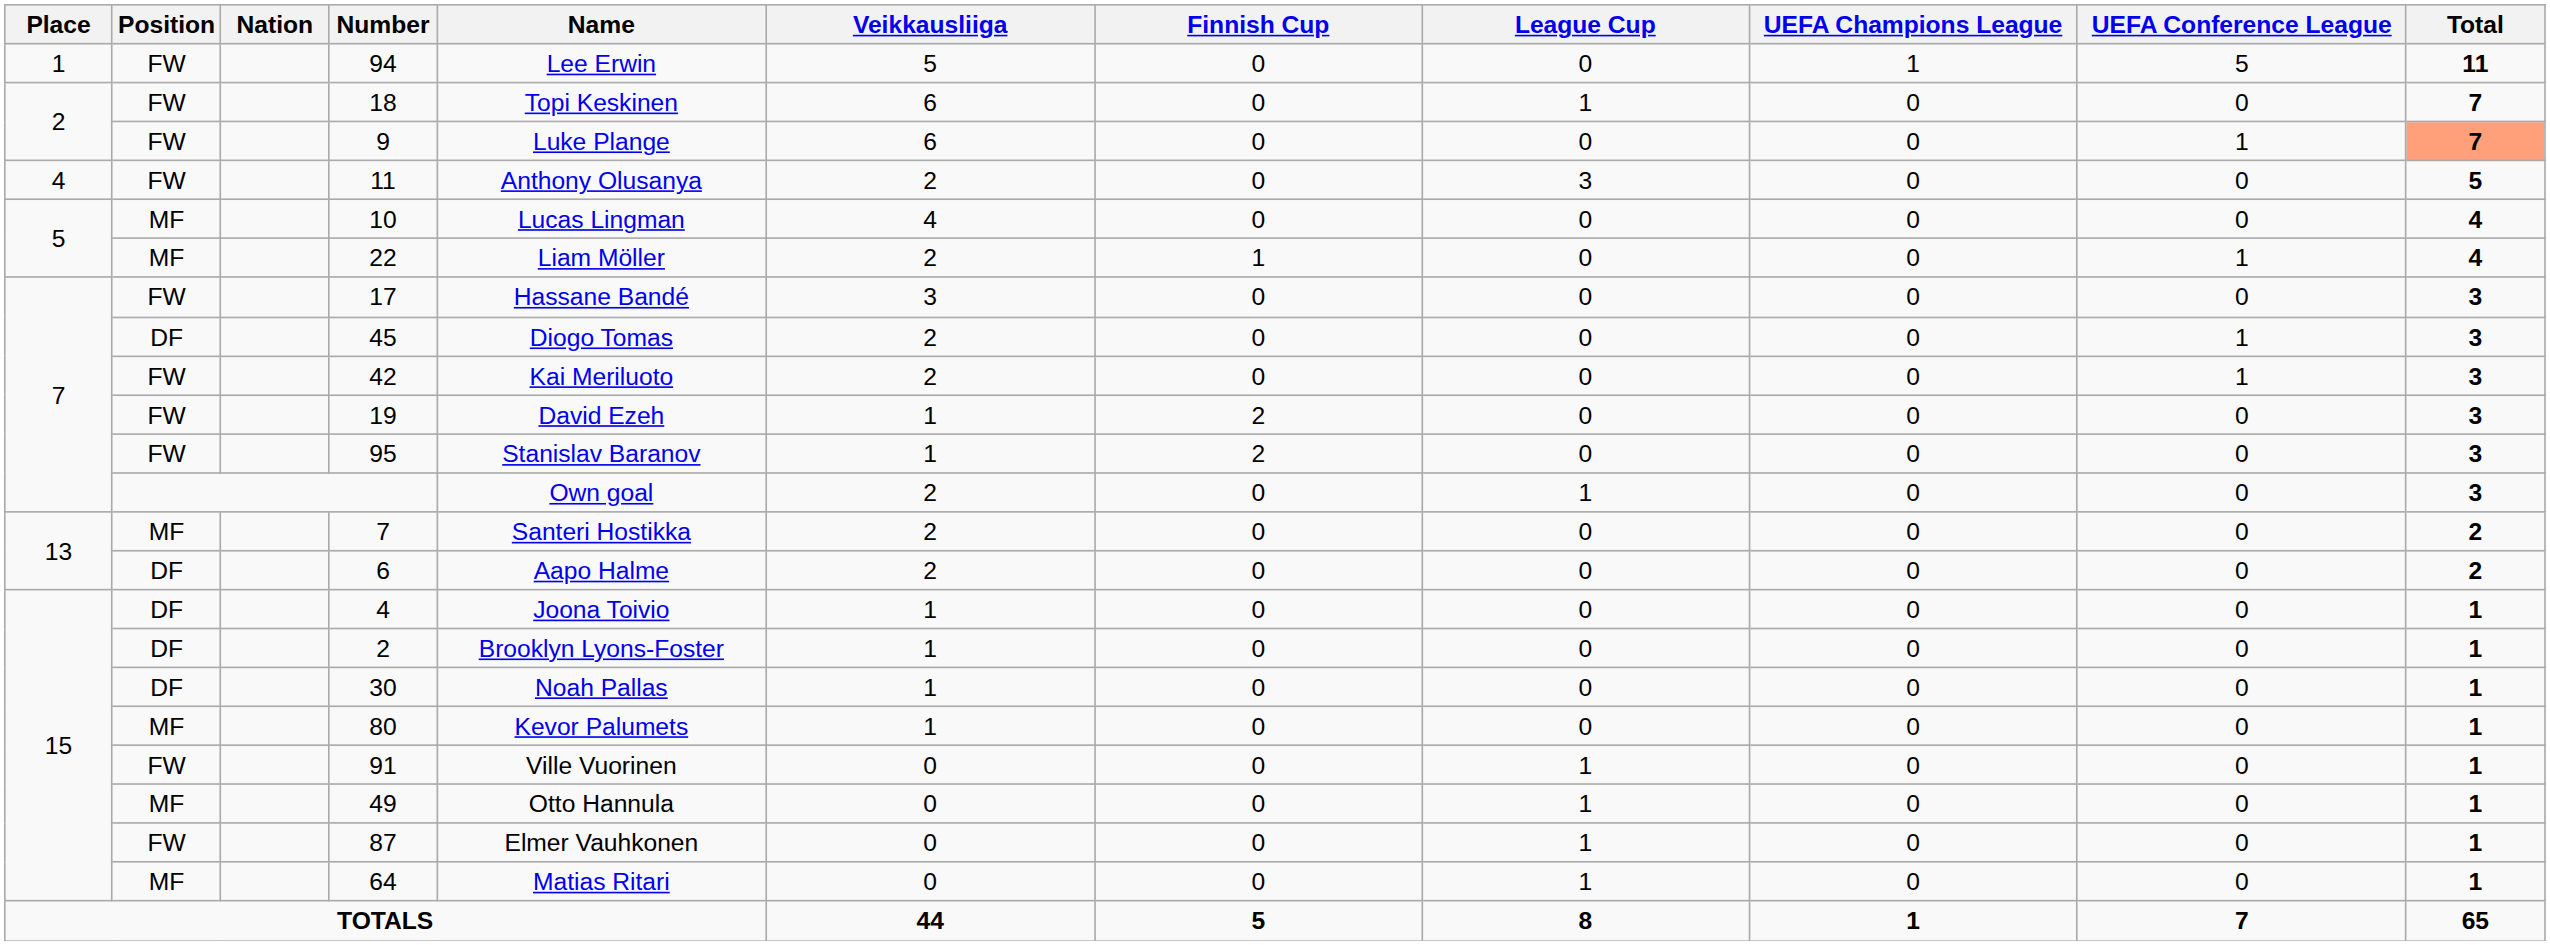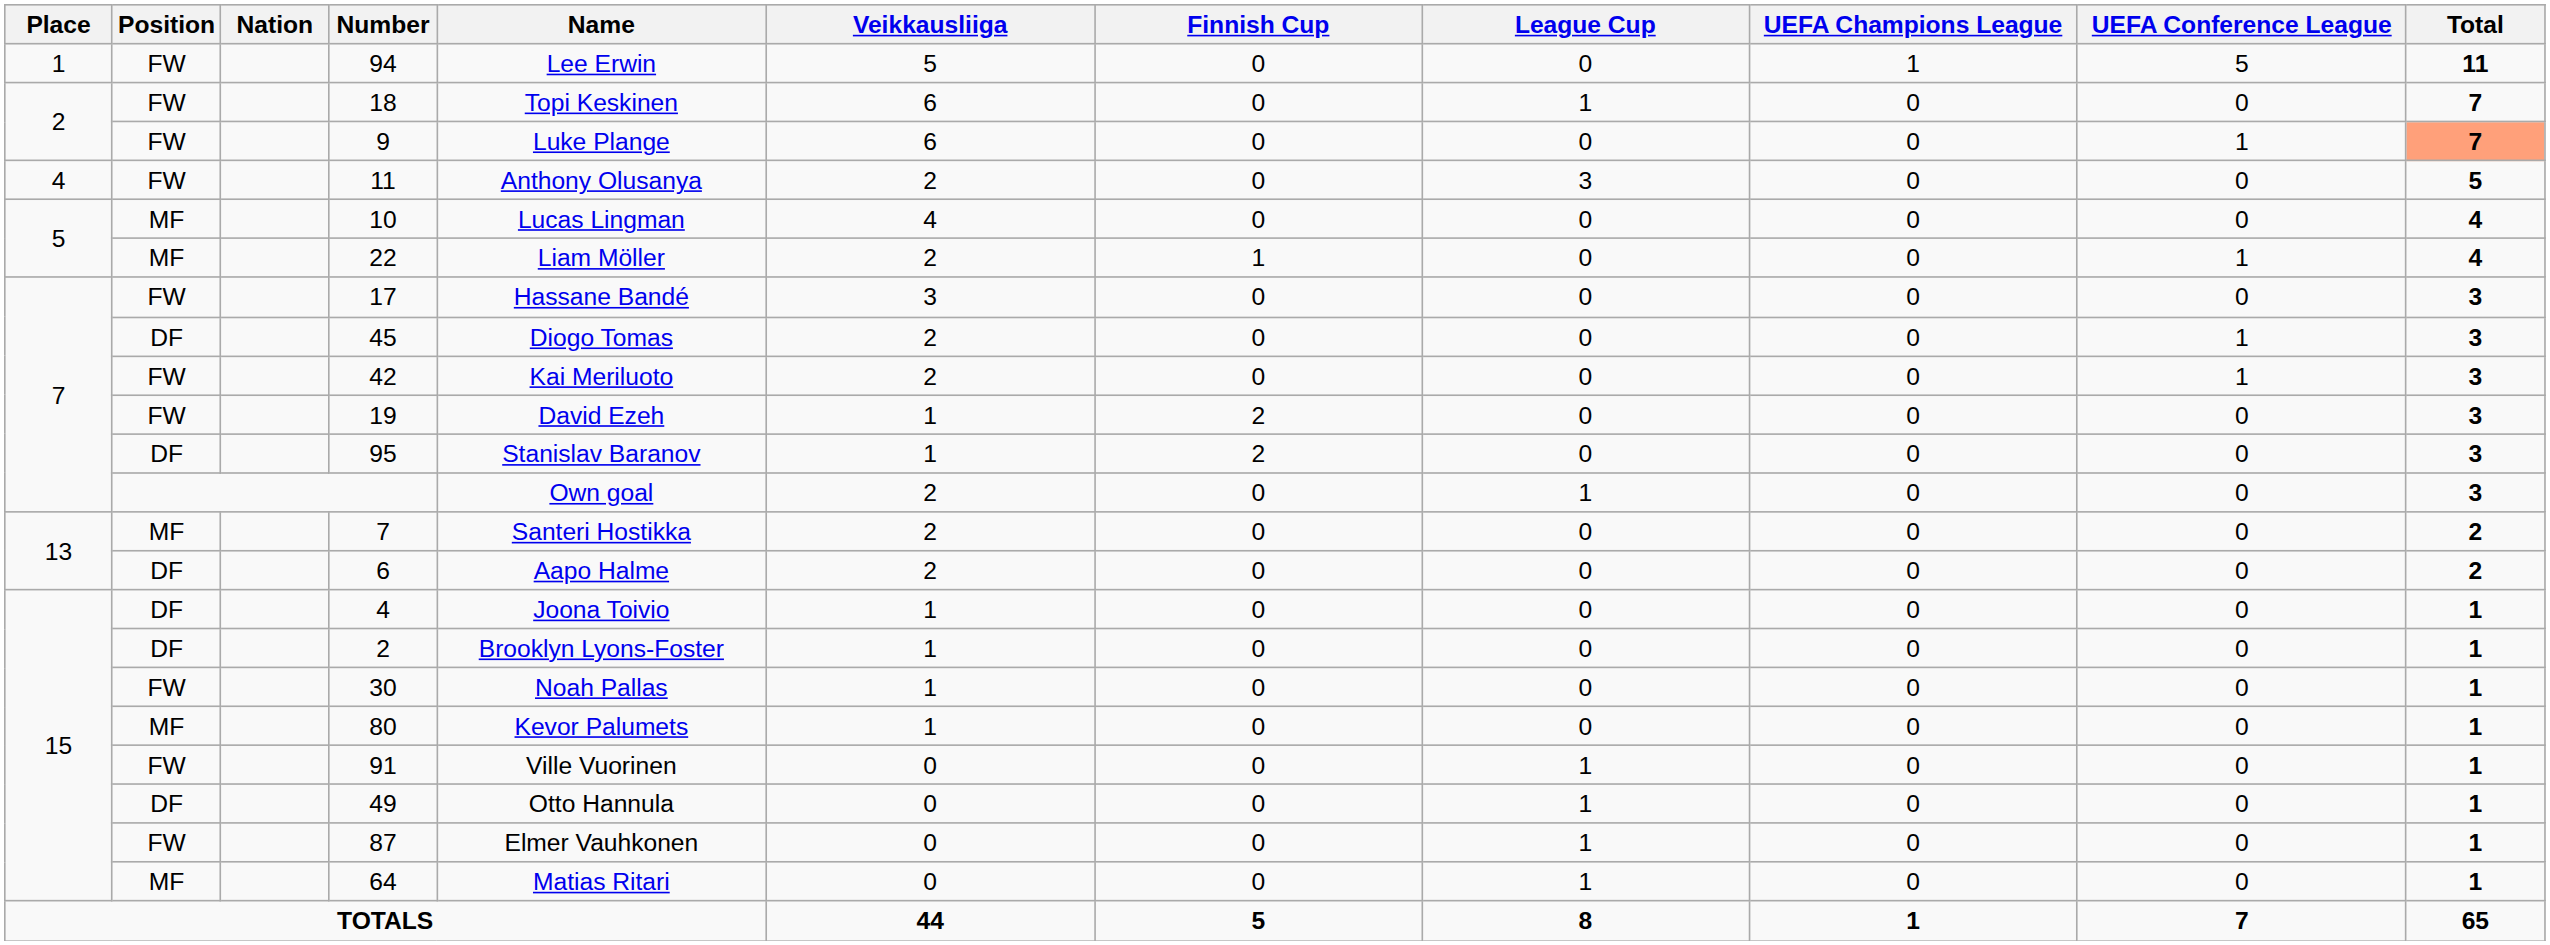95 | Position: FW -> DF
30 | Position: DF -> FW
49 | Position: MF -> DF
